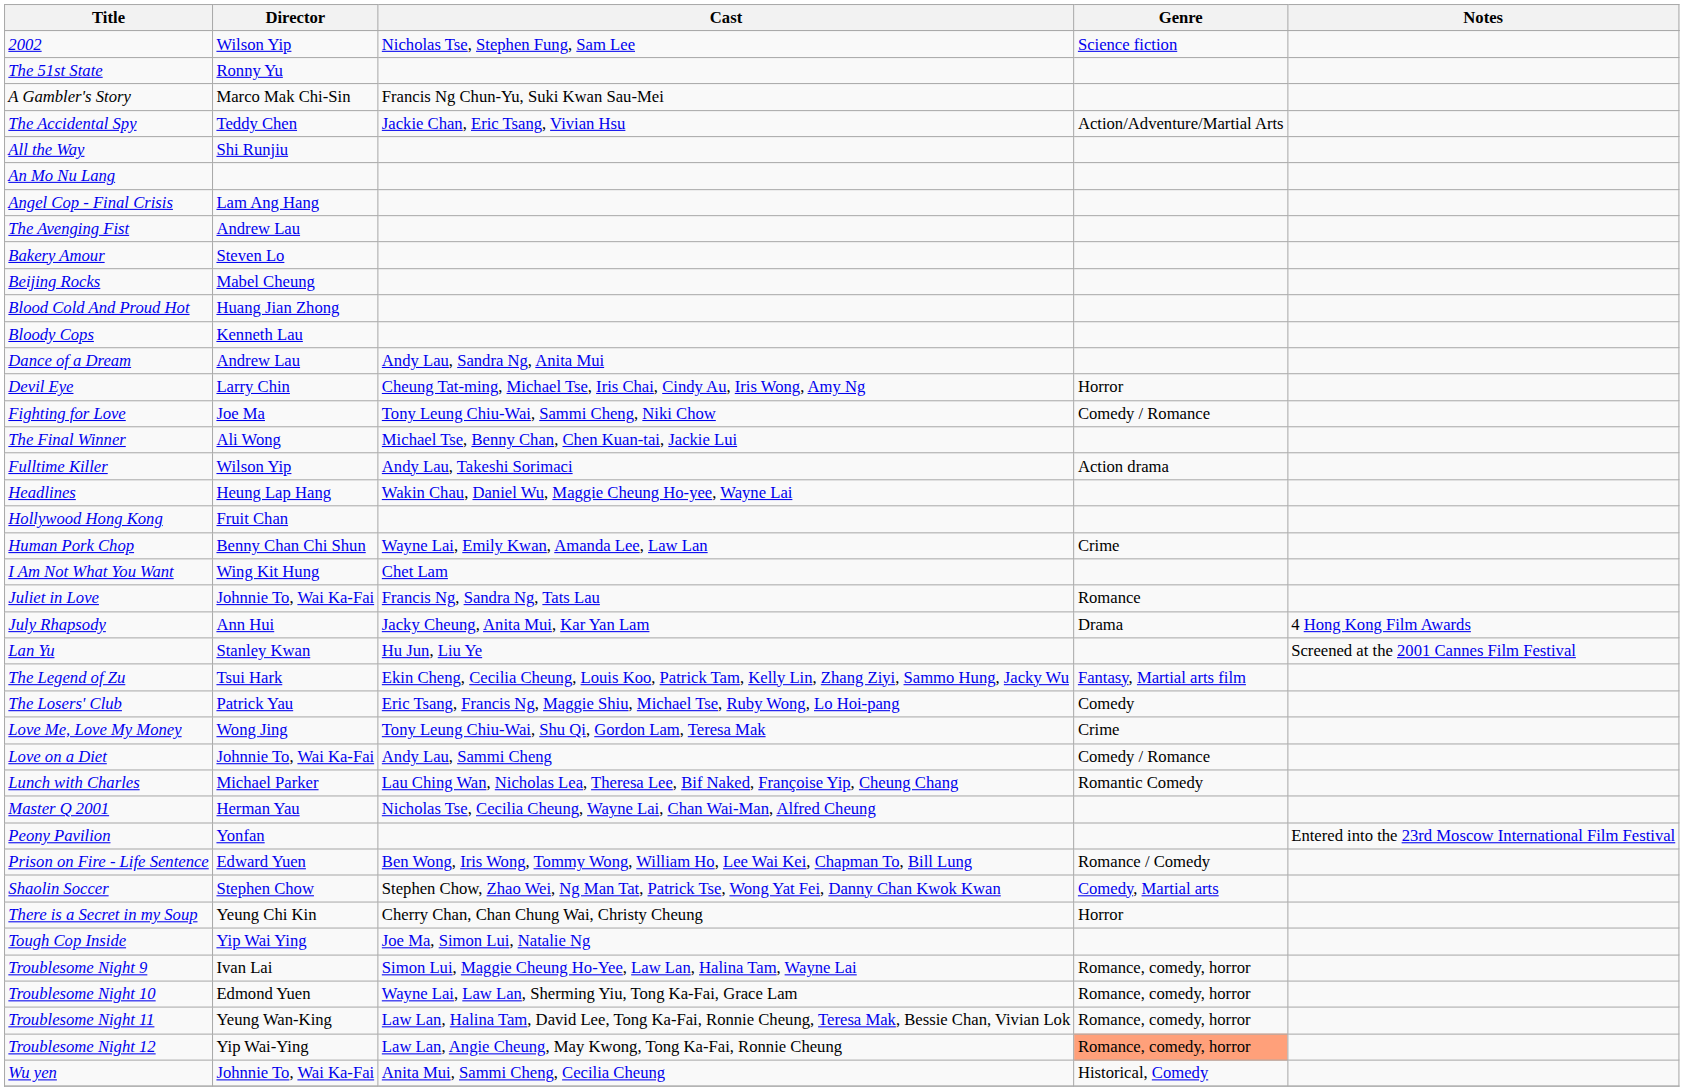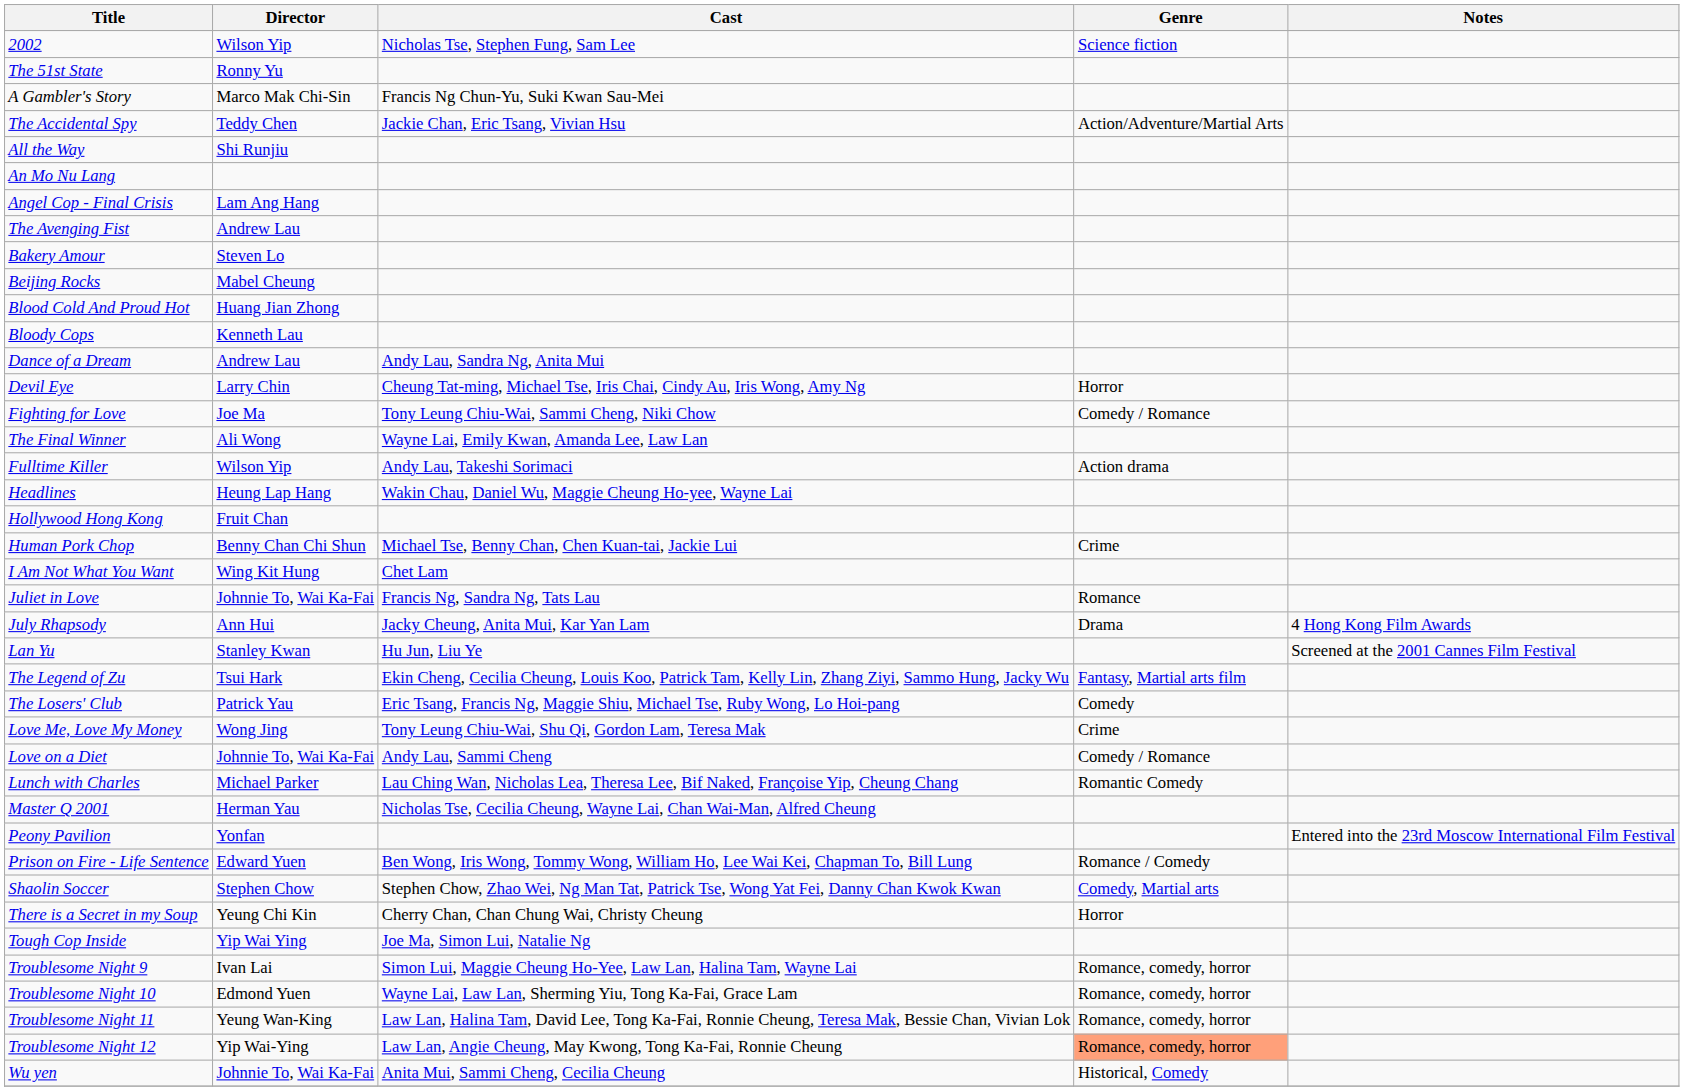The Final Winner | Cast: Michael Tse, Benny Chan, Chen Kuan-tai, Jackie Lui -> Wayne Lai, Emily Kwan, Amanda Lee, Law Lan
Human Pork Chop | Cast: Wayne Lai, Emily Kwan, Amanda Lee, Law Lan -> Michael Tse, Benny Chan, Chen Kuan-tai, Jackie Lui
